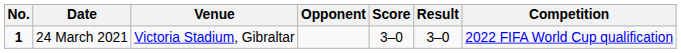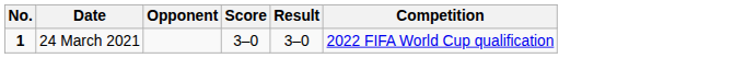- column: Venue | Victoria Stadium, Gibraltar
